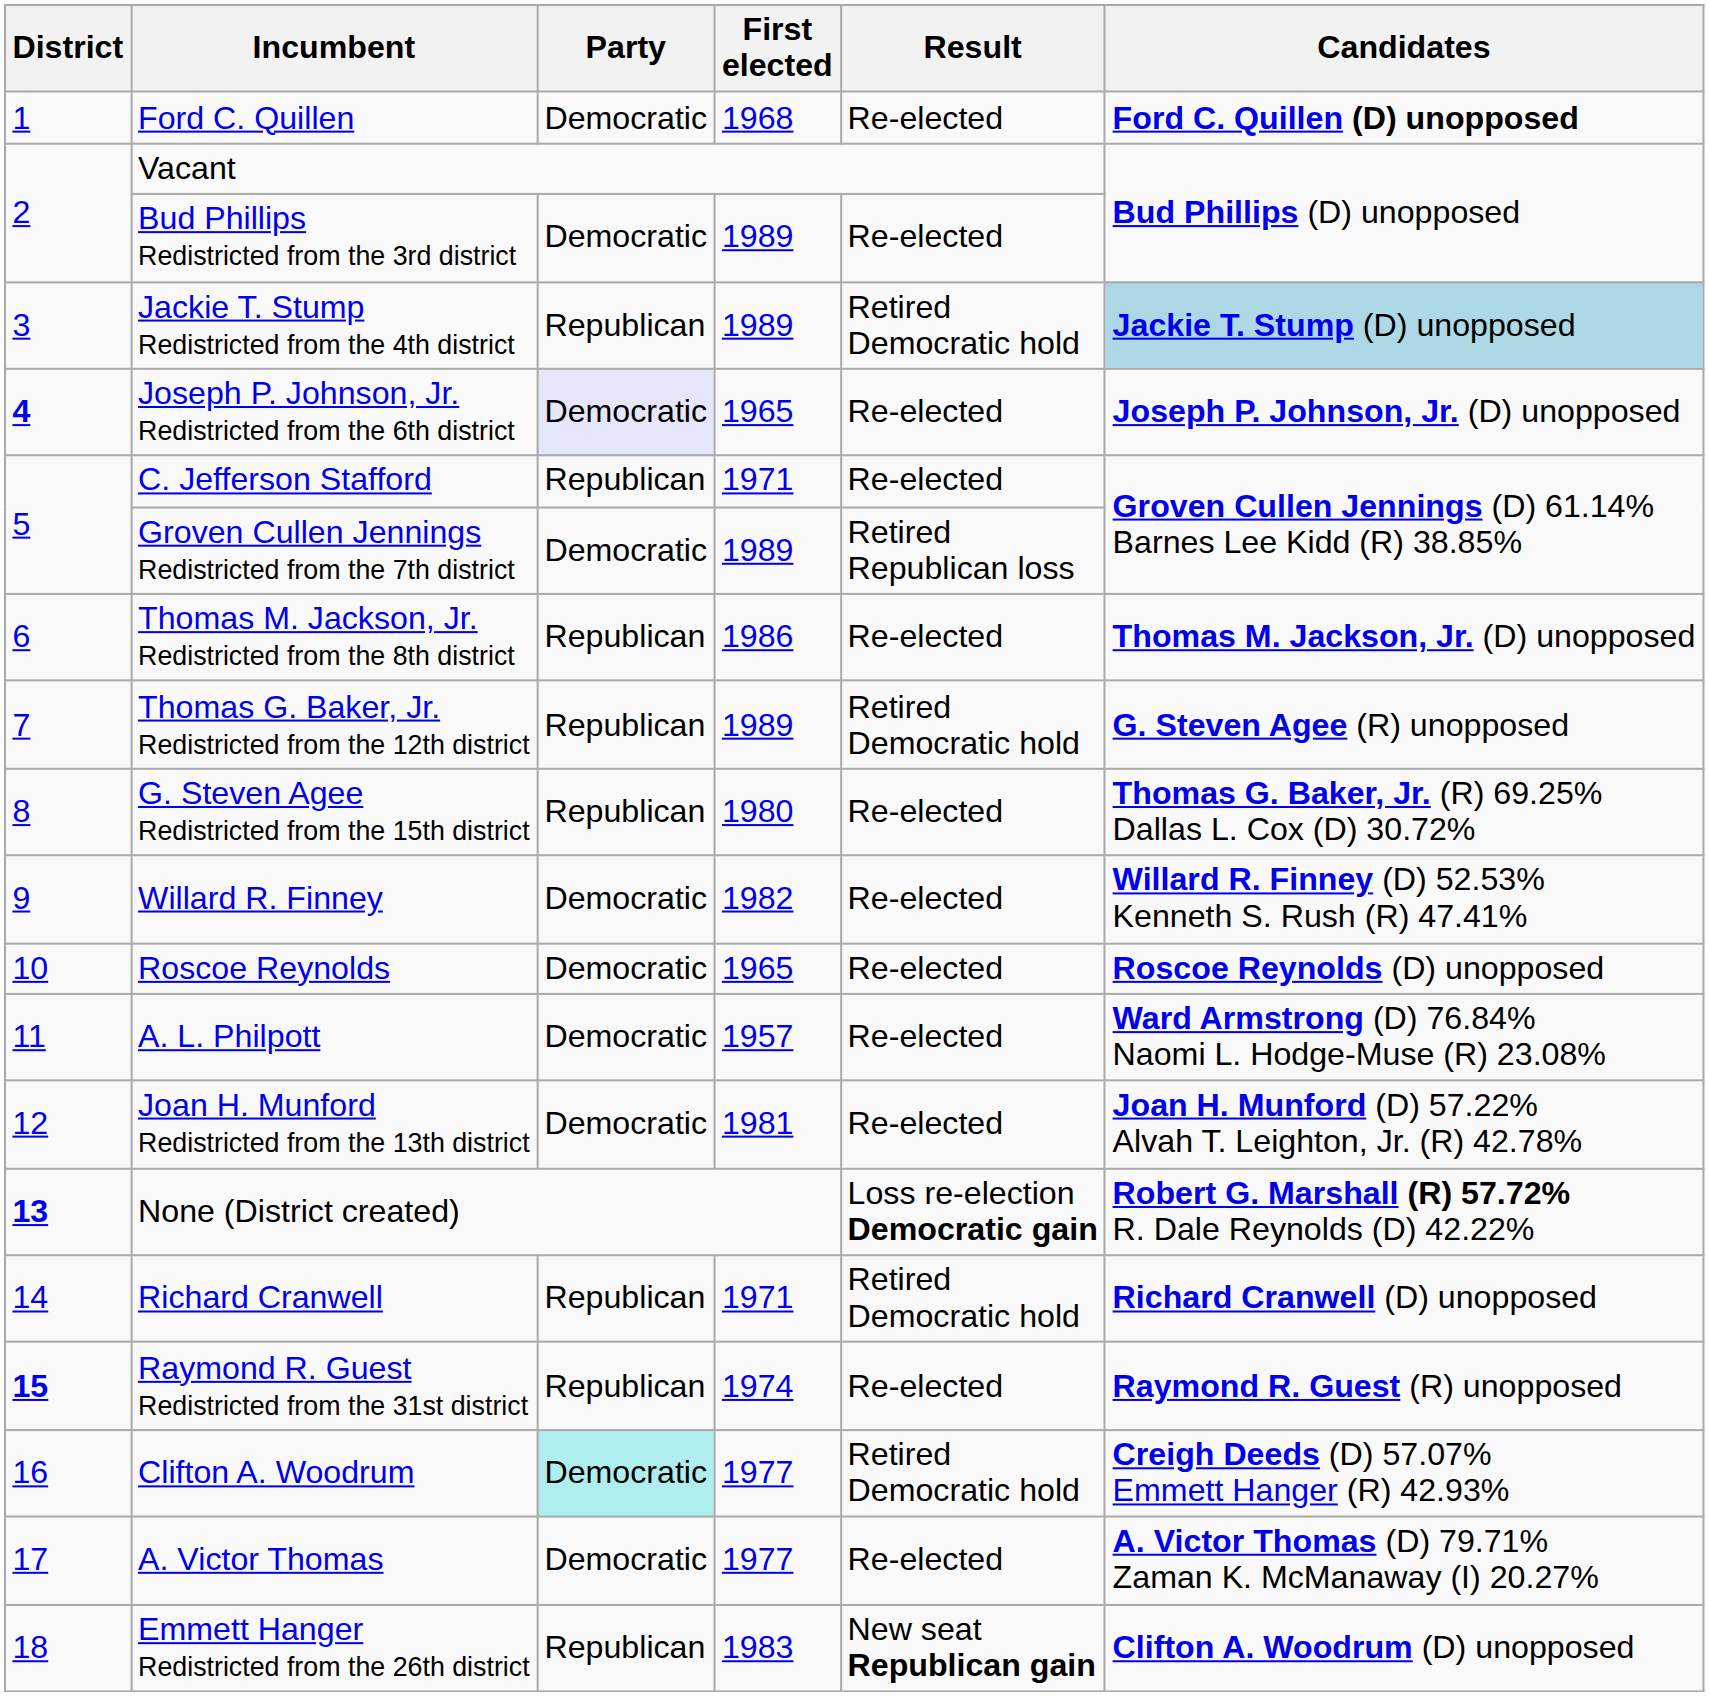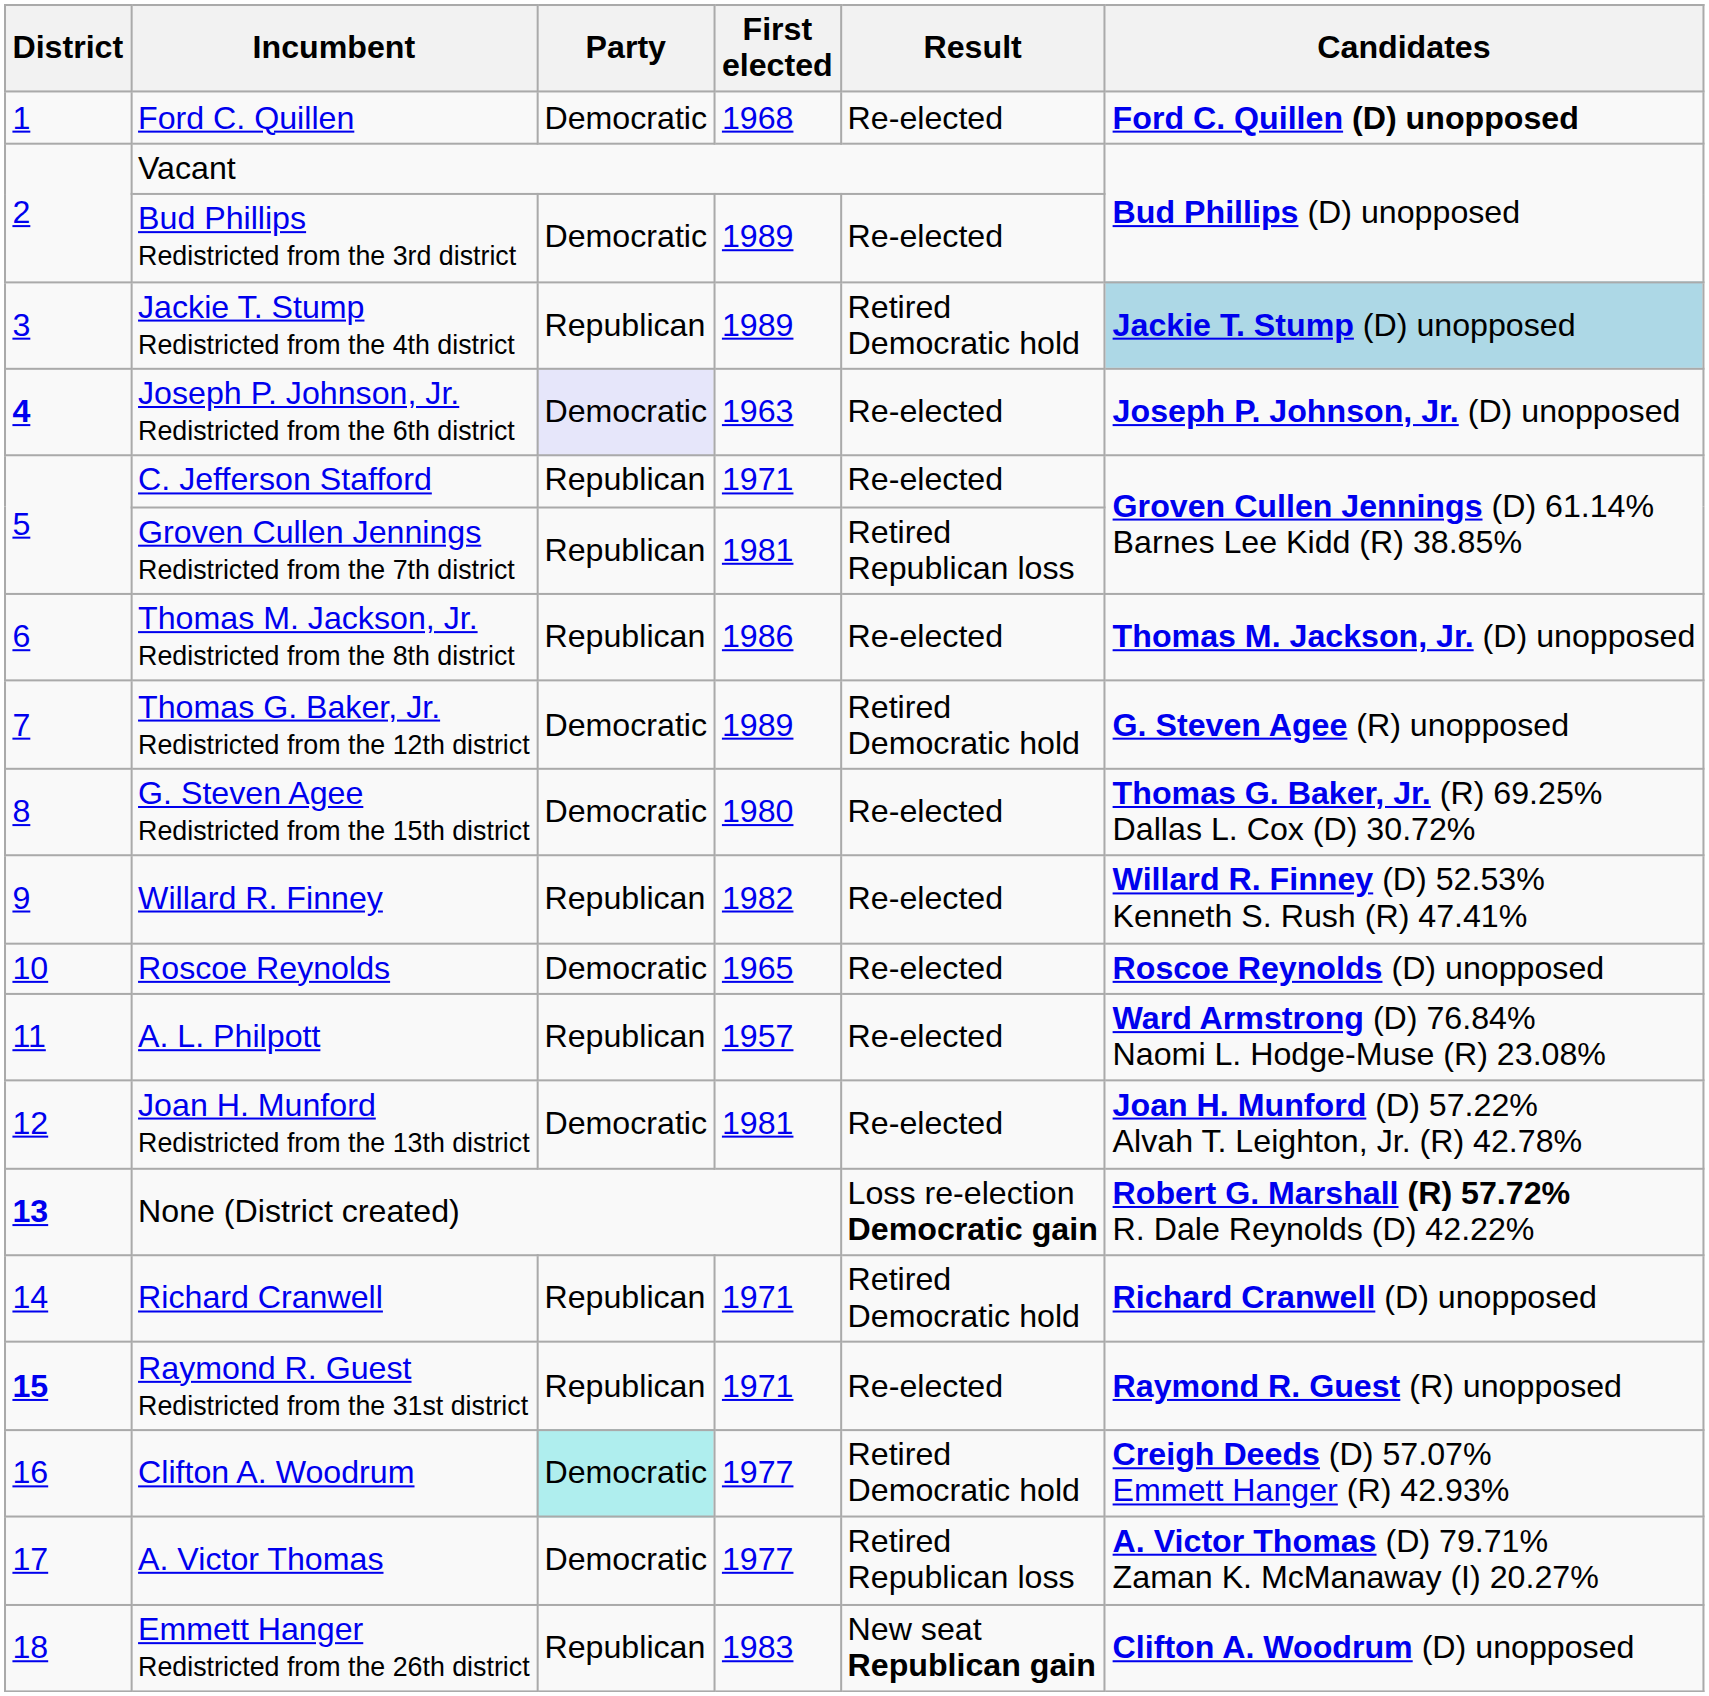Joseph P. Johnson, Jr. Redistricted from the 6th district | First elected: 1965 -> 1963
Groven Cullen Jennings Redistricted from the 7th district | Party: Democratic -> Republican
Groven Cullen Jennings Redistricted from the 7th district | First elected: 1989 -> 1981
Thomas G. Baker, Jr. Redistricted from the 12th district | Party: Republican -> Democratic
G. Steven Agee Redistricted from the 15th district | Party: Republican -> Democratic
Willard R. Finney | Party: Democratic -> Republican
A. L. Philpott | Party: Democratic -> Republican
Raymond R. Guest Redistricted from the 31st district | First elected: 1974 -> 1971
A. Victor Thomas | Result: Re-elected -> Retired Republican loss
